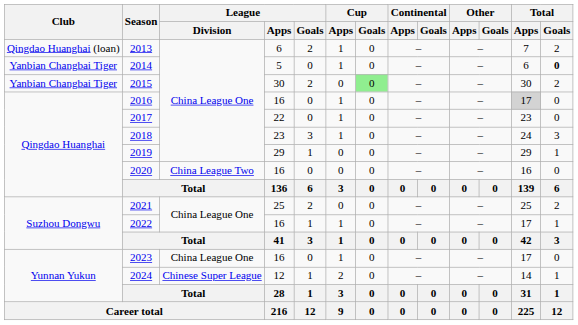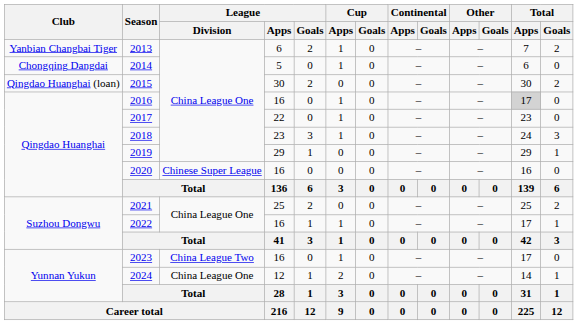2013 | Club: Qingdao Huanghai (loan) -> Yanbian Changbai Tiger
2014 | Club: Yanbian Changbai Tiger -> Chongqing Dangdai
2014 | Total / Goals: bold -> normal
2015 | Club: Yanbian Changbai Tiger -> Qingdao Huanghai (loan)
2015 | Cup / Goals: lightgreen background -> no background
2020 | League / Division: China League Two -> Chinese Super League
2023 | League / Division: China League One -> China League Two
2024 | League / Division: Chinese Super League -> China League One
